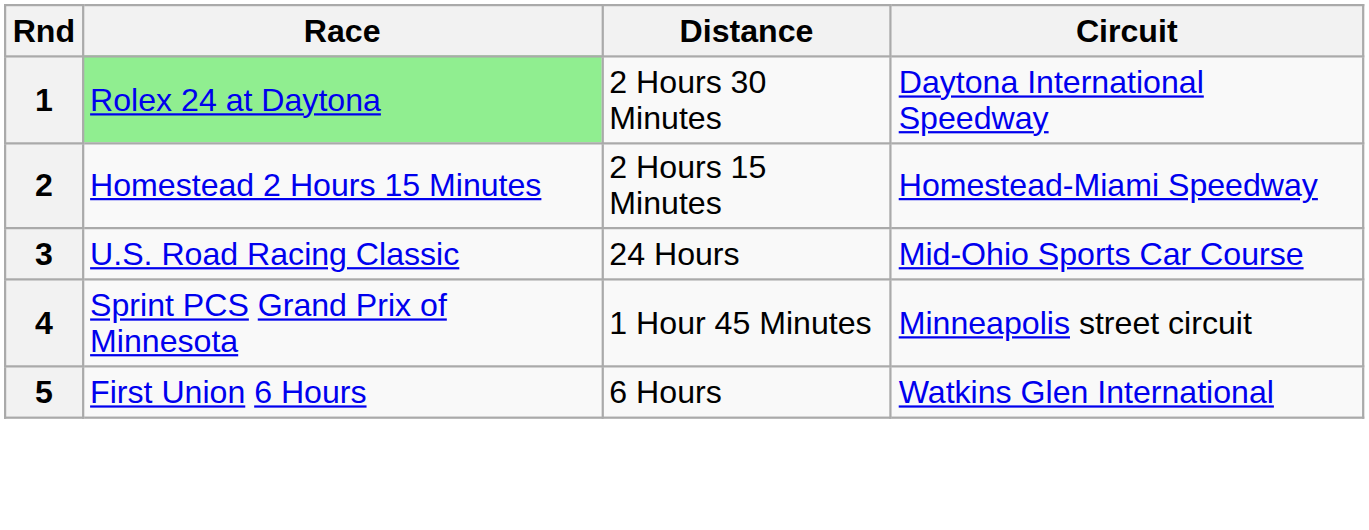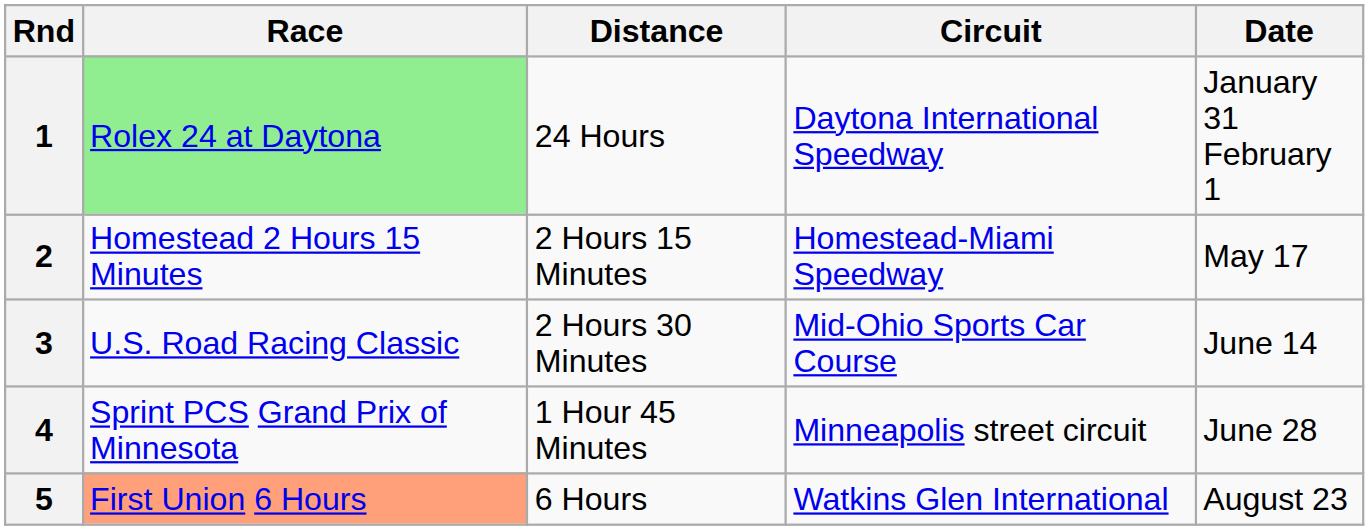+ column: Date | January 31 February 1 | May 17 | June 14 | June 28 | August 23
1 | Distance: 2 Hours 30 Minutes -> 24 Hours
3 | Distance: 24 Hours -> 2 Hours 30 Minutes
5 | Race: no background -> lightsalmon background
